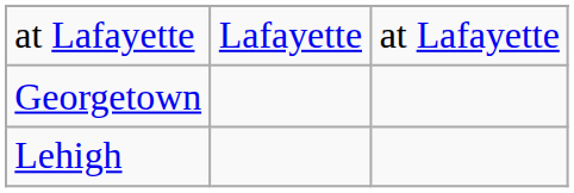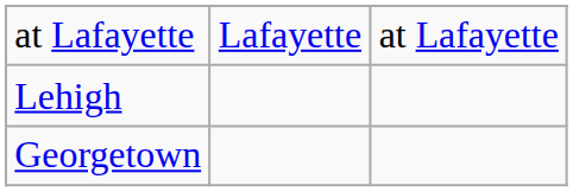rows swapped: Georgetown <-> Lehigh
